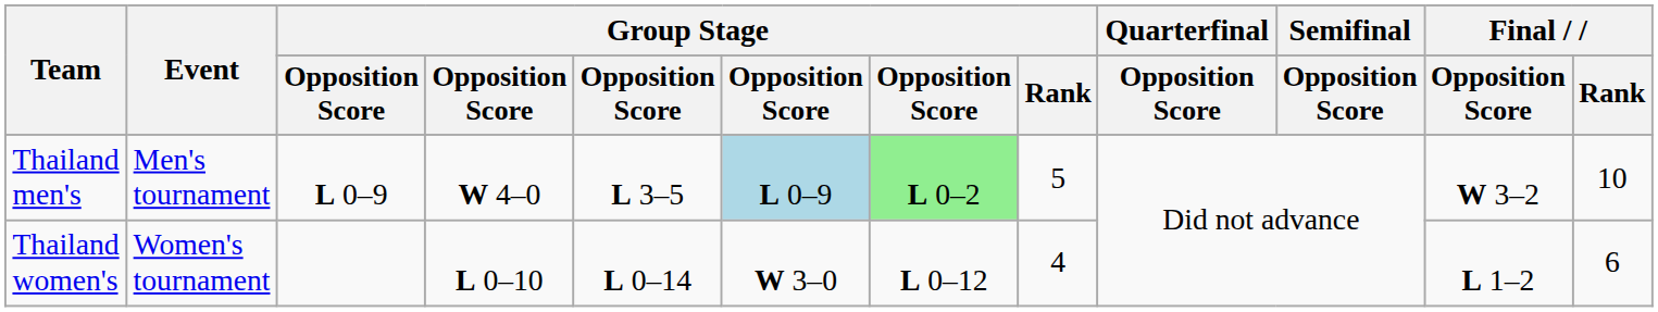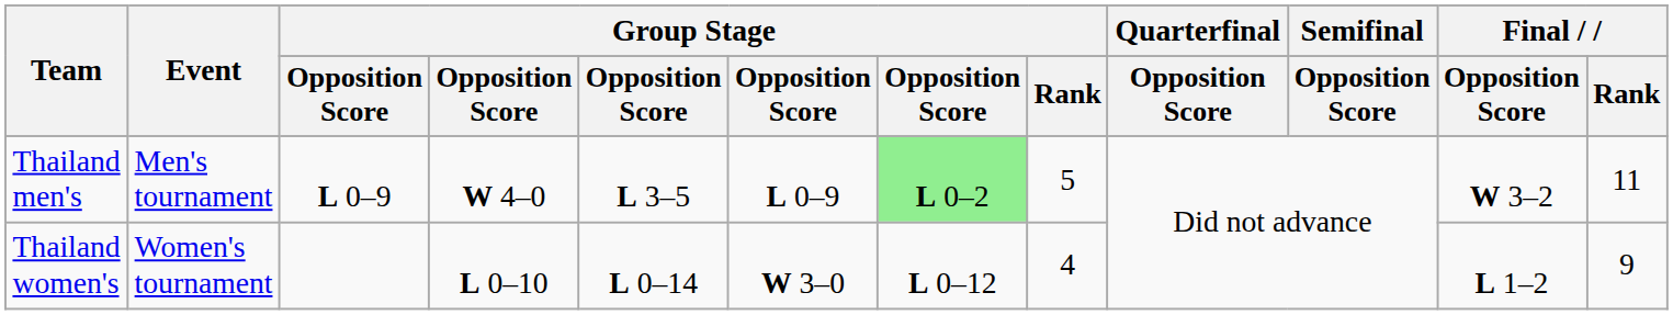Thailand men's | column 6: lightblue background -> no background
Thailand men's | Final / Rank: 10 -> 11
Thailand women's | Final / Rank: 6 -> 9
